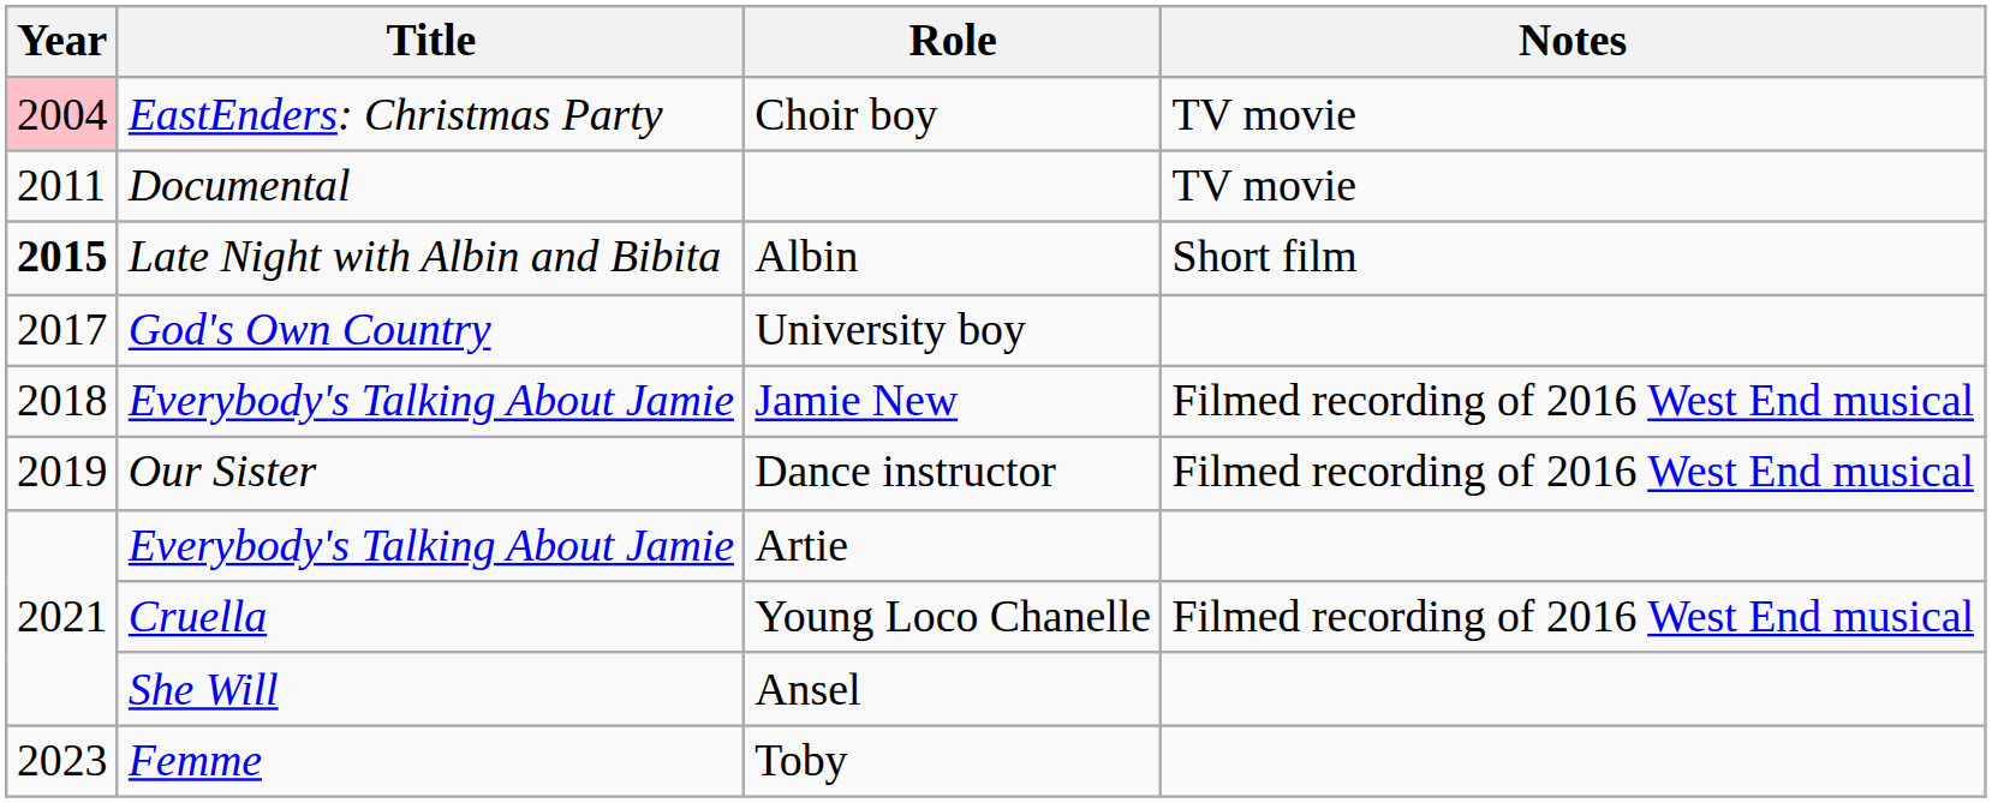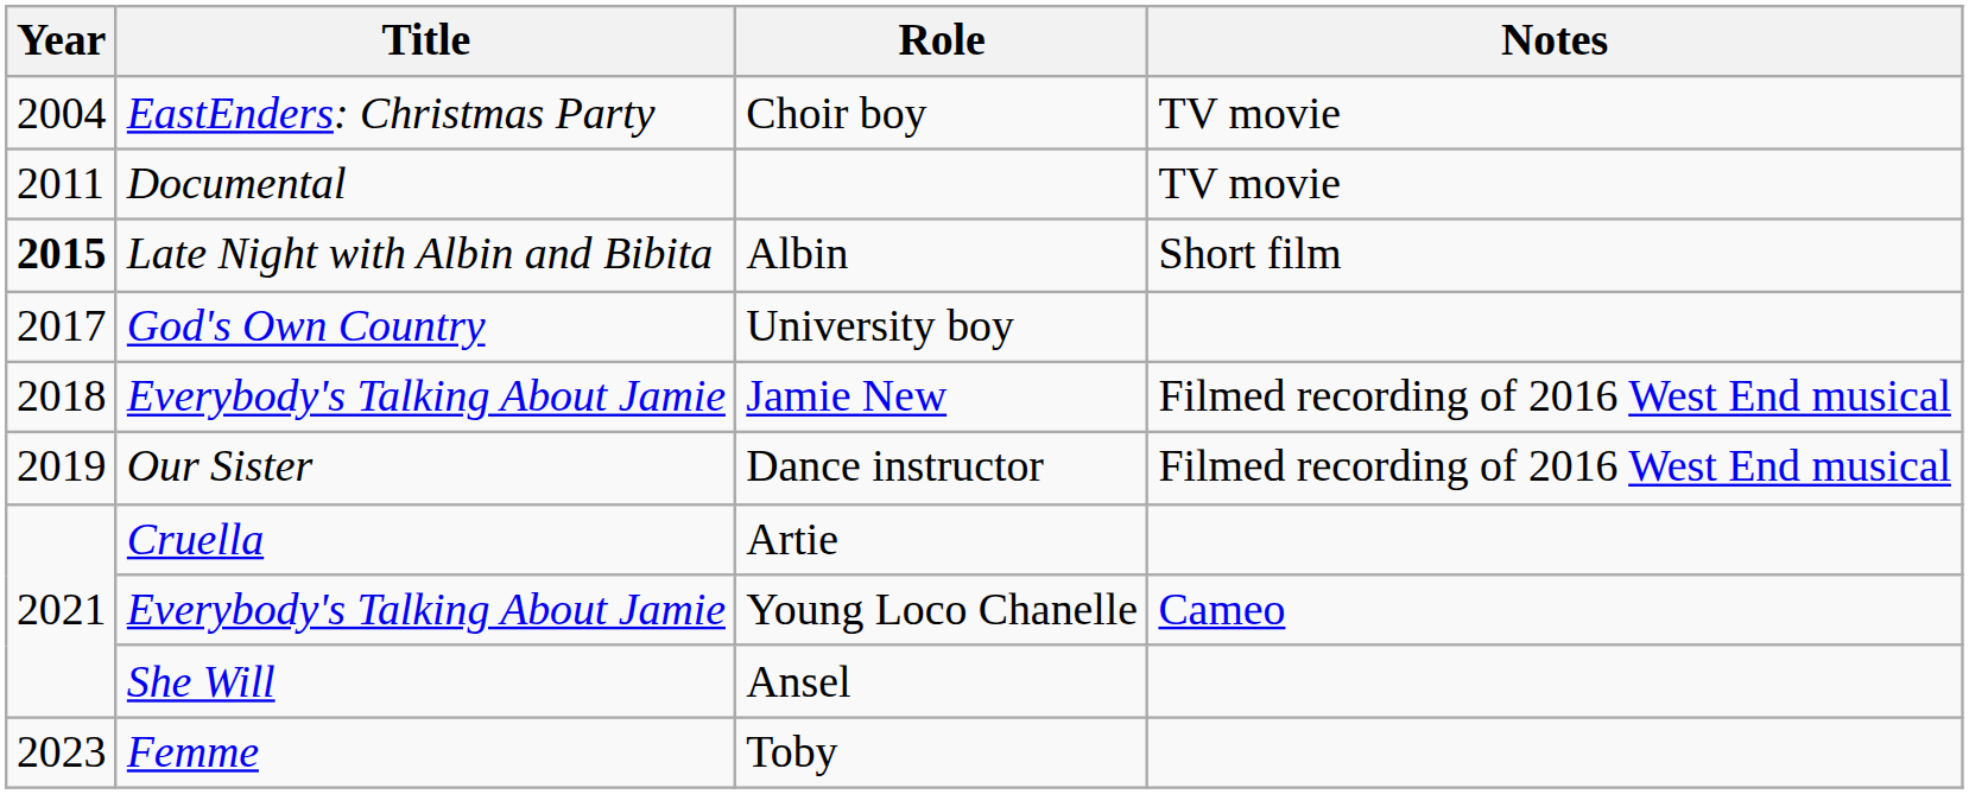Choir boy | Year: pink background -> no background
Artie | Title: Everybody's Talking About Jamie -> Cruella
Young Loco Chanelle | Title: Cruella -> Everybody's Talking About Jamie
Young Loco Chanelle | Notes: Filmed recording of 2016 West End musical -> Cameo
